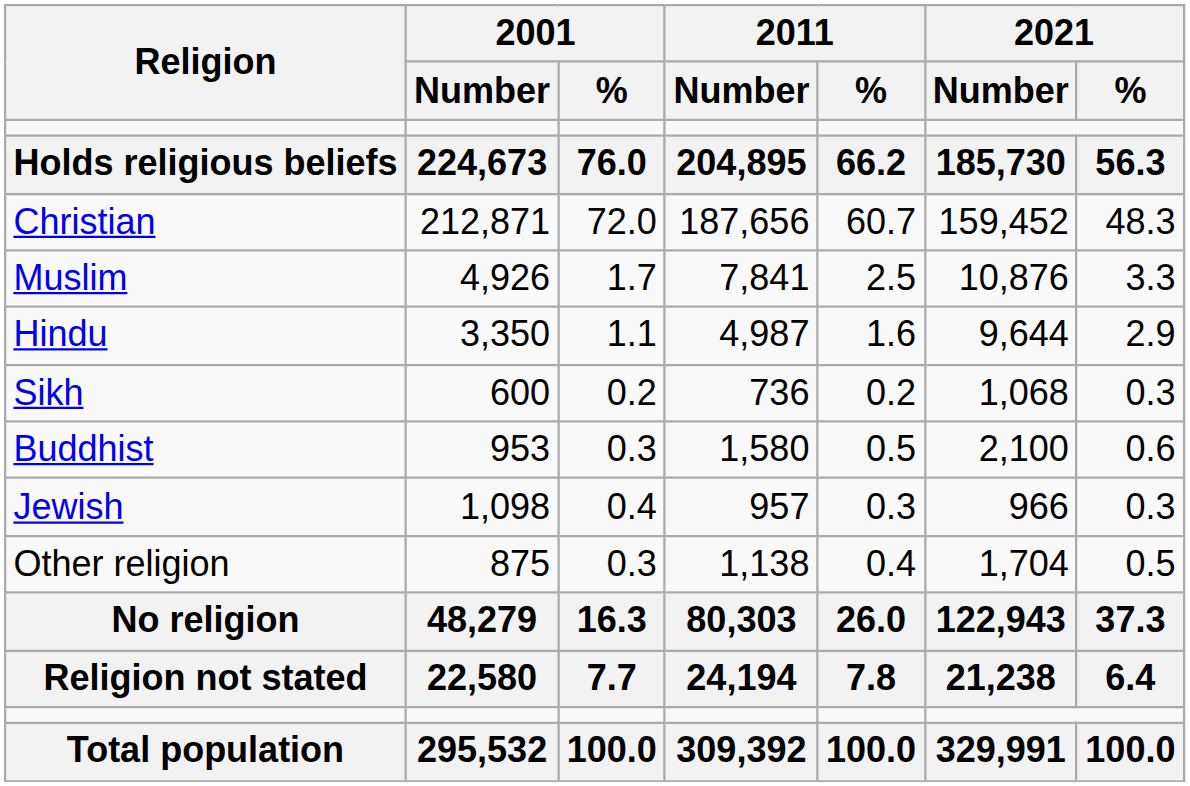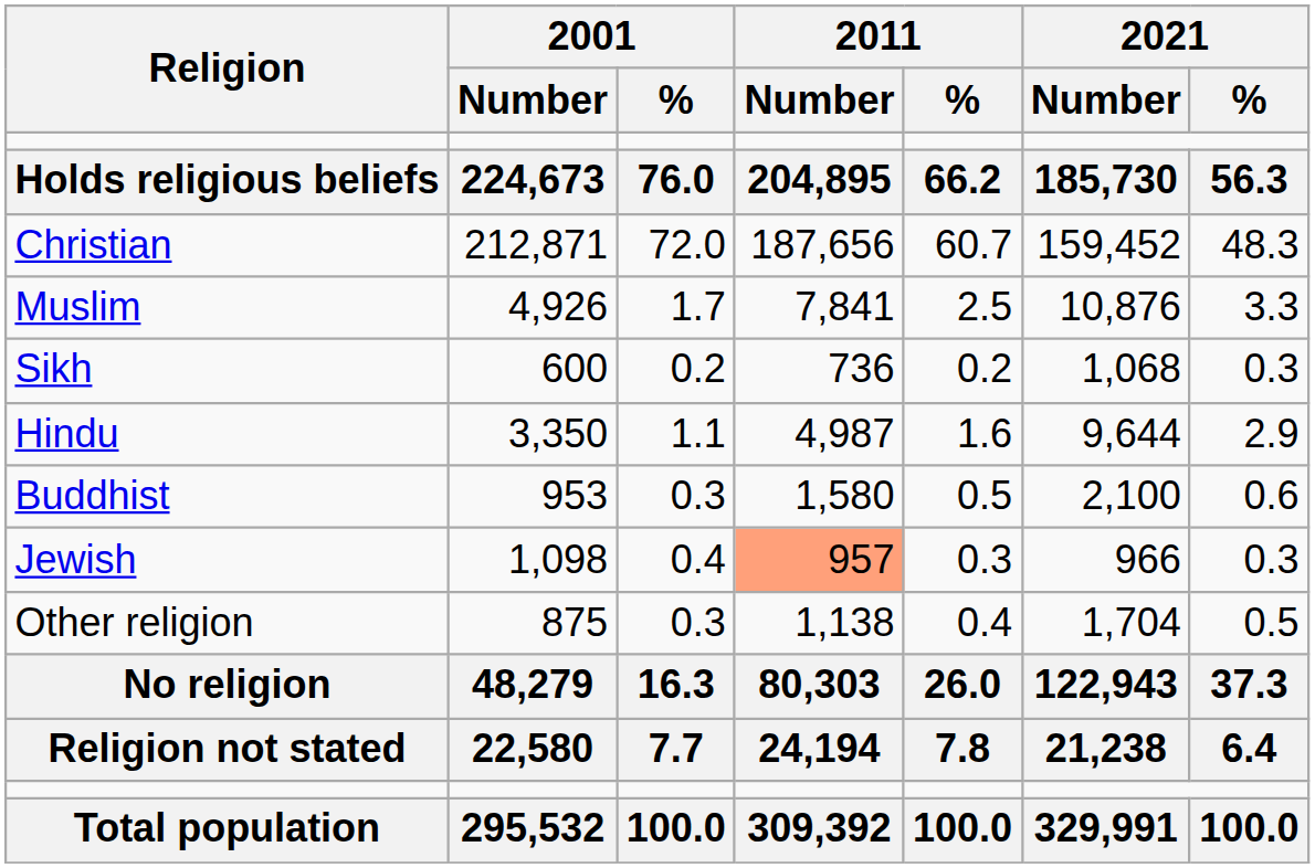rows swapped: Sikh <-> Hindu
Jewish | 2011 / Number: no background -> lightsalmon background
